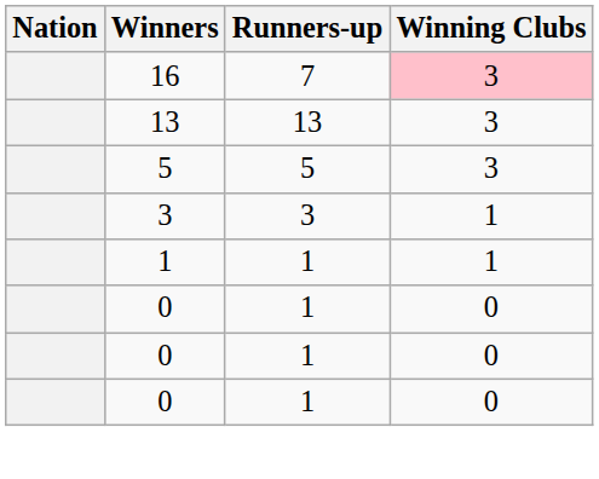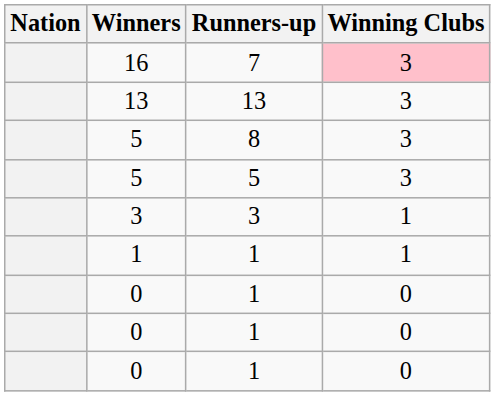+ row: 5 | 8 | 3
